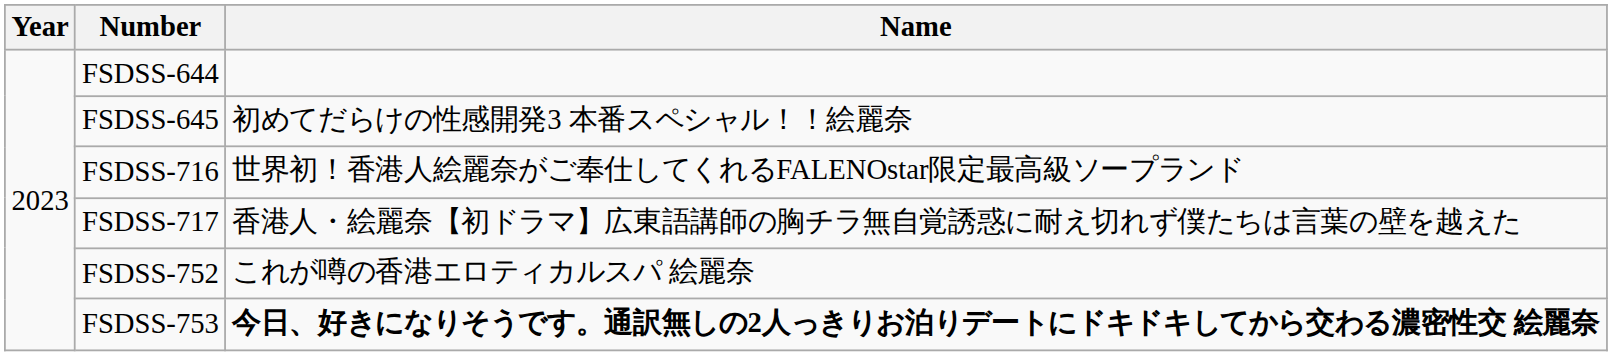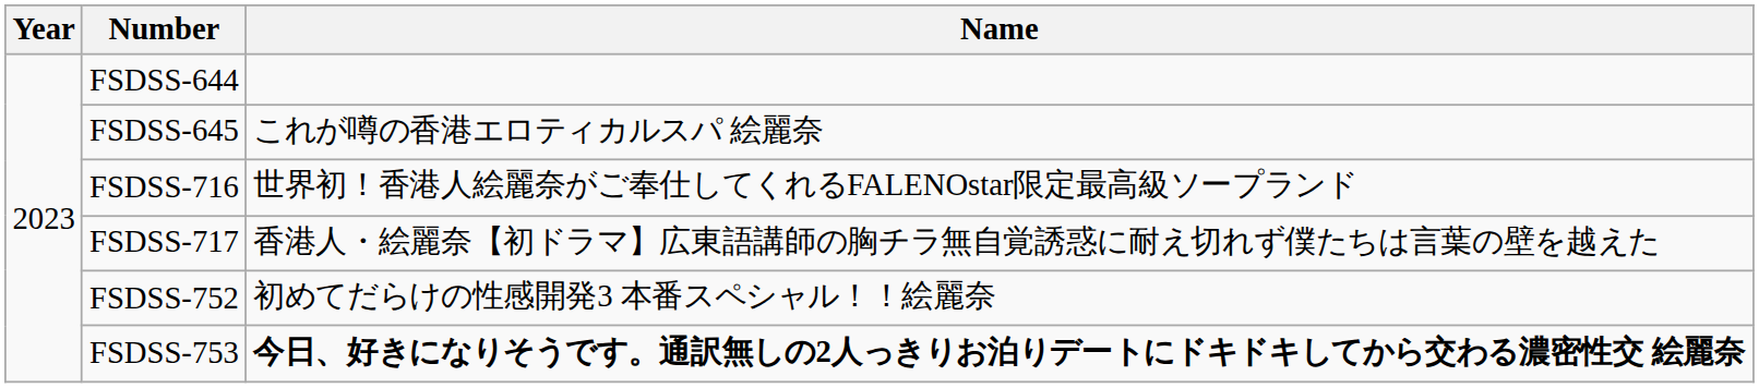FSDSS-645 | Name: 初めてだらけの性感開発3 本番スペシャル！！絵麗奈 -> これが噂の香港エロティカルスパ 絵麗奈
FSDSS-752 | Name: これが噂の香港エロティカルスパ 絵麗奈 -> 初めてだらけの性感開発3 本番スペシャル！！絵麗奈
